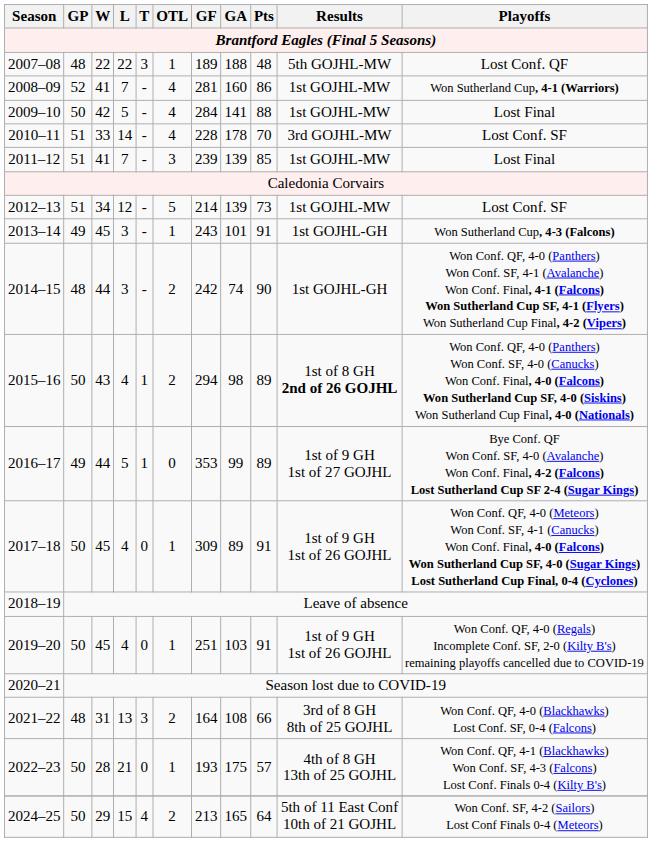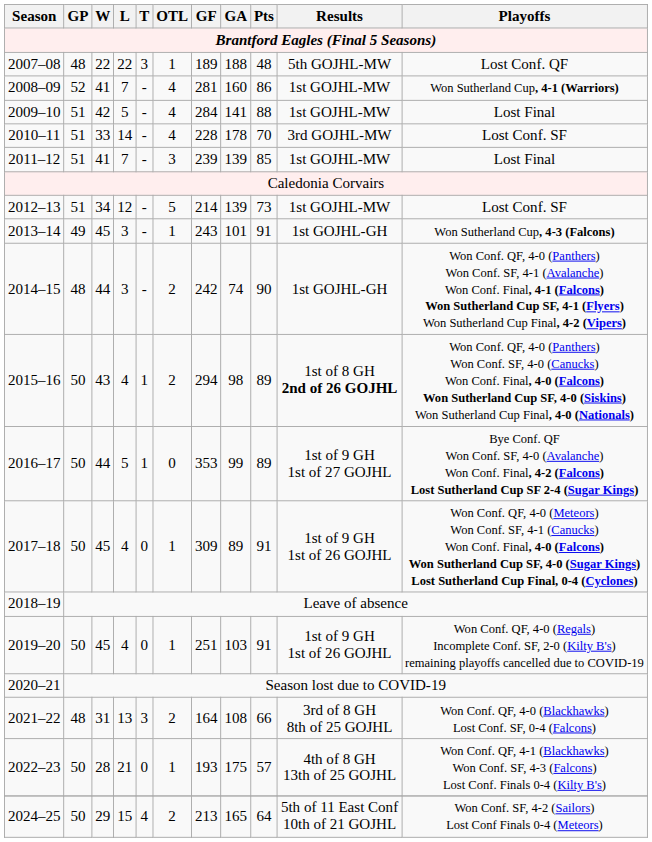2009–10 | GP: 50 -> 51
2016–17 | GP: 49 -> 50
